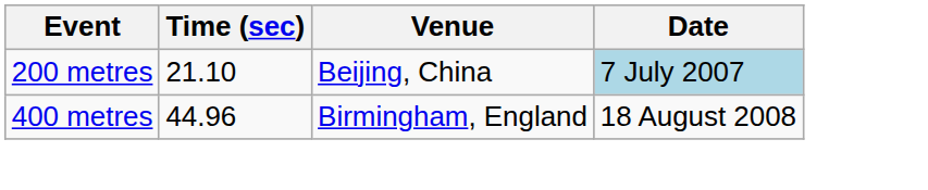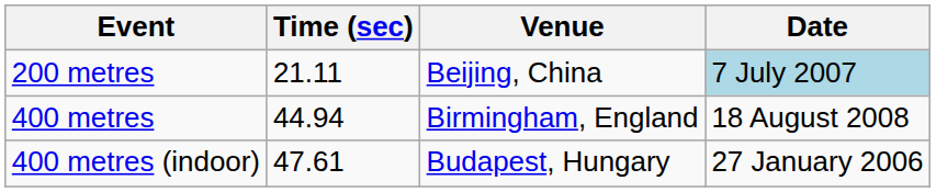200 metres | Time (sec): 21.10 -> 21.11
400 metres | Time (sec): 44.96 -> 44.94
+ row: 400 metres (indoor) | 47.61 | Budapest, Hungary | 27 January 2006
